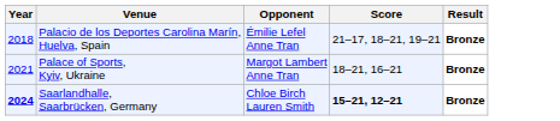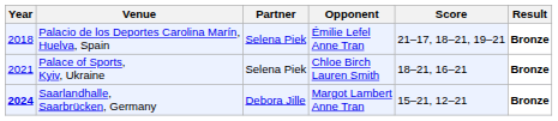+ column: Partner | Selena Piek | Selena Piek | Debora Jille
Palace of Sports, Kyiv, Ukraine | Opponent: Margot Lambert Anne Tran -> Chloe Birch Lauren Smith
Saarlandhalle, Saarbrücken, Germany | Opponent: Chloe Birch Lauren Smith -> Margot Lambert Anne Tran
Saarlandhalle, Saarbrücken, Germany | Score: bold -> normal
